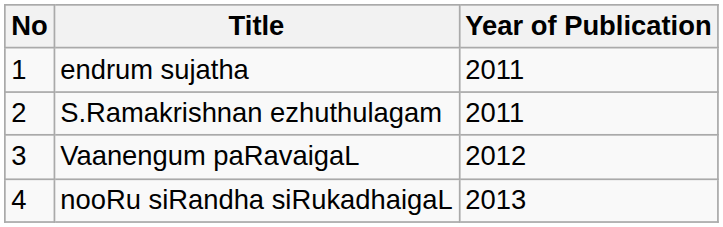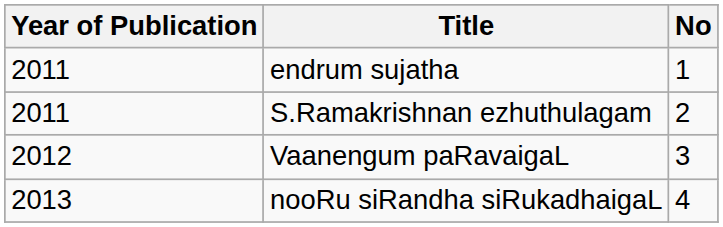columns swapped: No <-> Year of Publication
